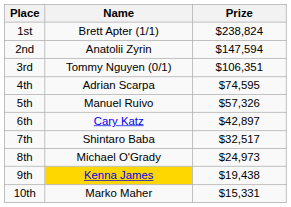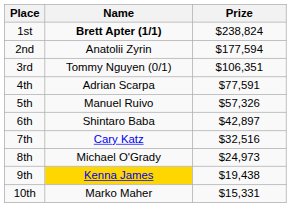1st | Name: normal -> bold
2nd | Prize: $147,594 -> $177,594
4th | Prize: $74,595 -> $77,591
6th | Name: Cary Katz -> Shintaro Baba
7th | Name: Shintaro Baba -> Cary Katz
7th | Prize: $32,517 -> $32,516
